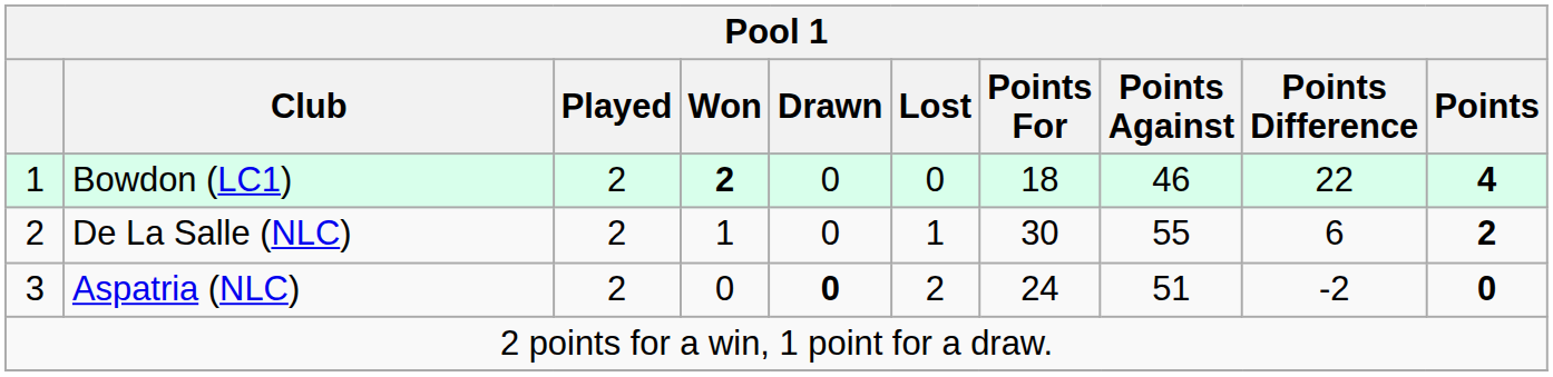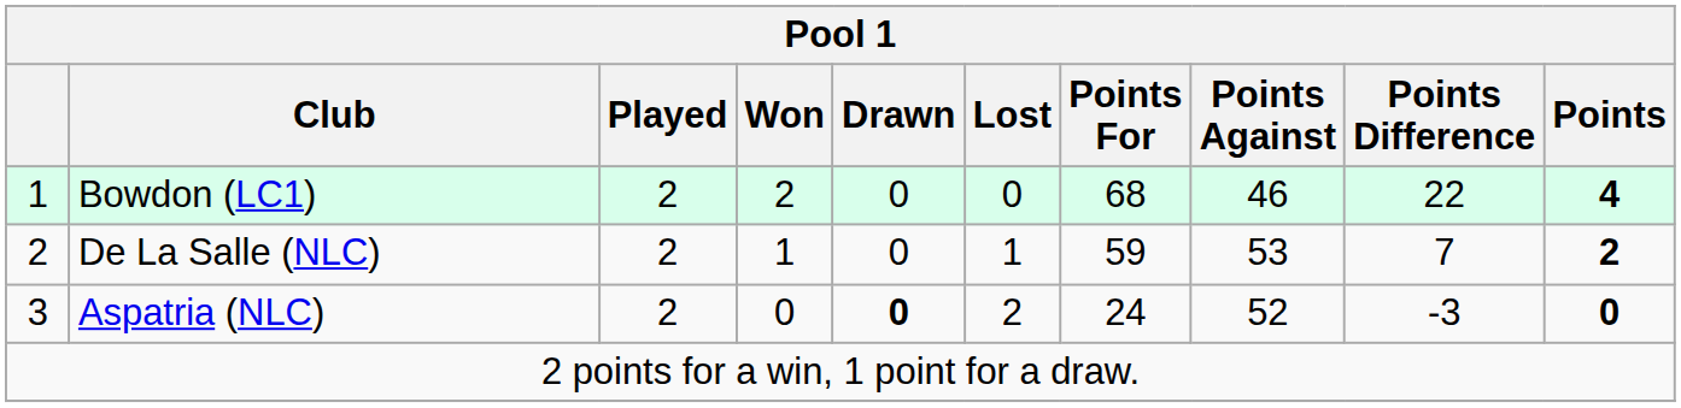Bowdon (LC1) | Won: bold -> normal
Bowdon (LC1) | Points For: 18 -> 68
De La Salle (NLC) | Points For: 30 -> 59
De La Salle (NLC) | Points Against: 55 -> 53
De La Salle (NLC) | Points Difference: 6 -> 7
Aspatria (NLC) | Points Against: 51 -> 52
Aspatria (NLC) | Points Difference: -2 -> -3
